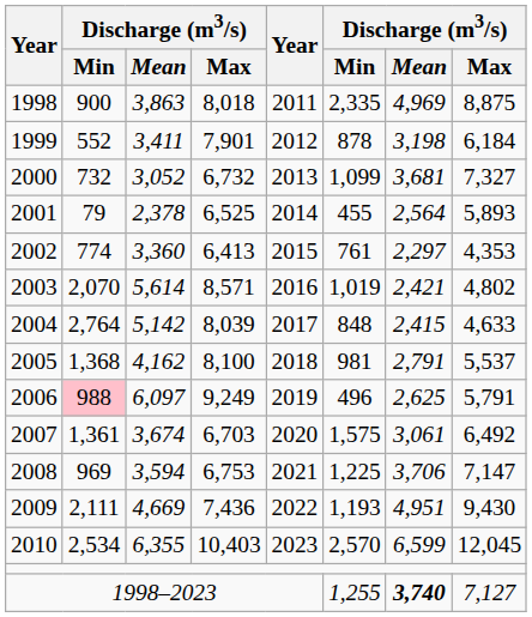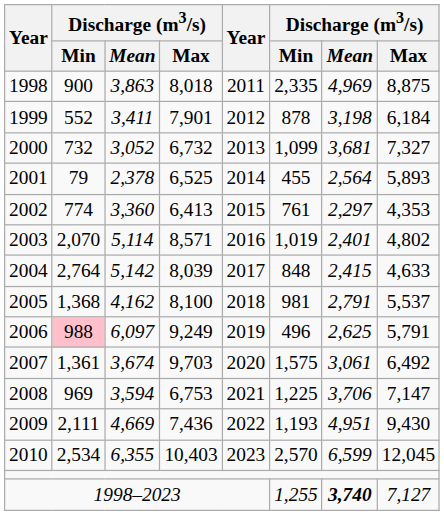2003 | column 3: 5,614 -> 5,114
2003 | column 7: 2,421 -> 2,401
2007 | column 4: 6,703 -> 9,703
